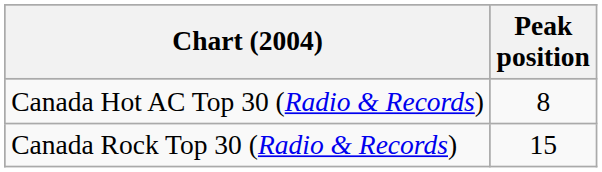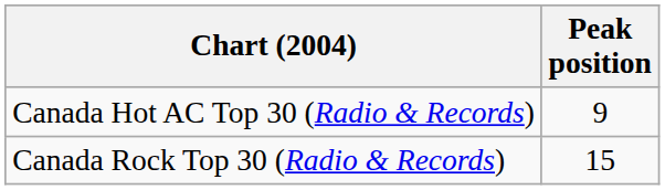Canada Hot AC Top 30 (Radio & Records) | Peak position: 8 -> 9
